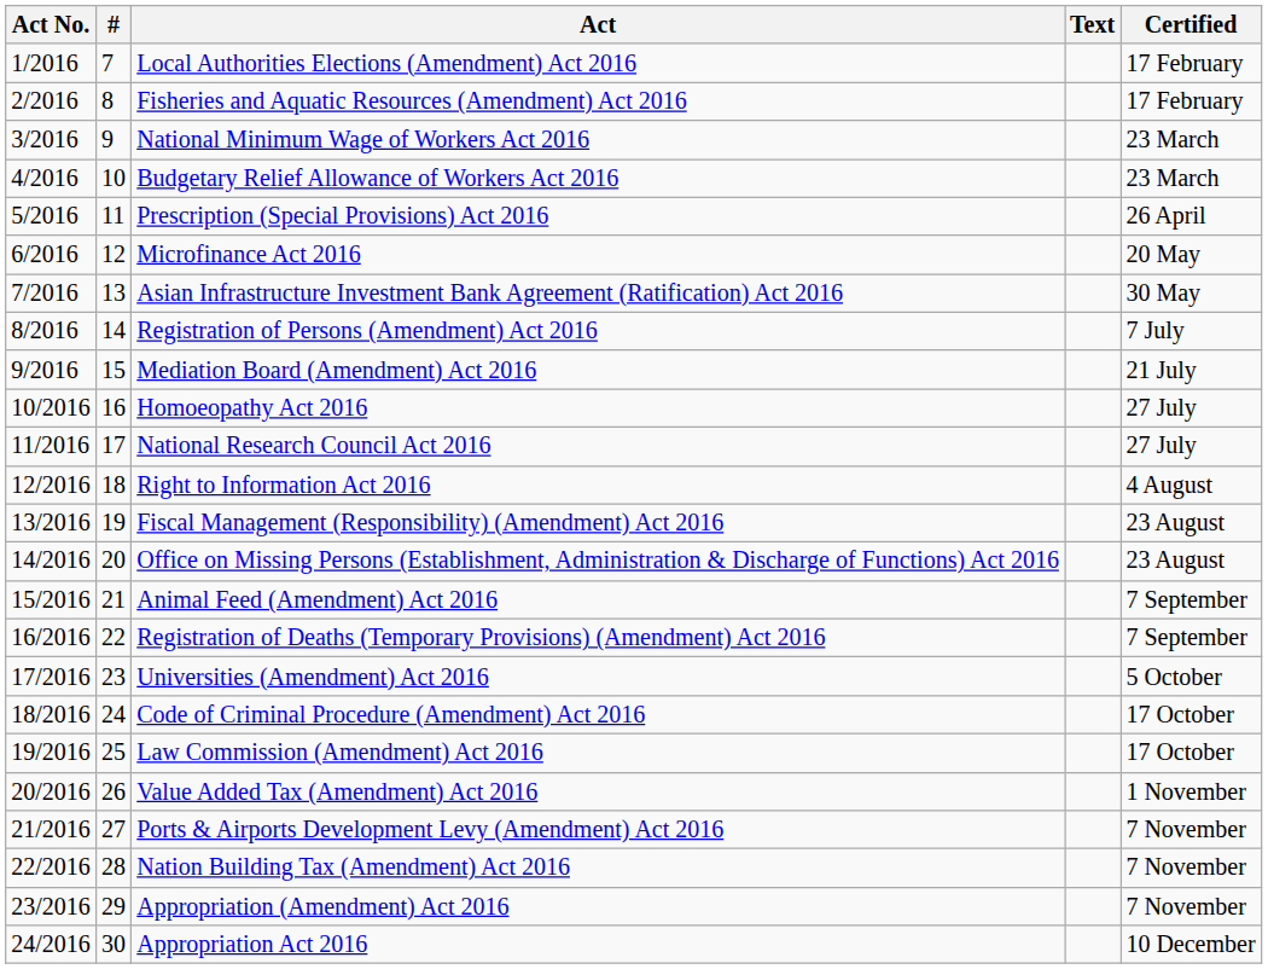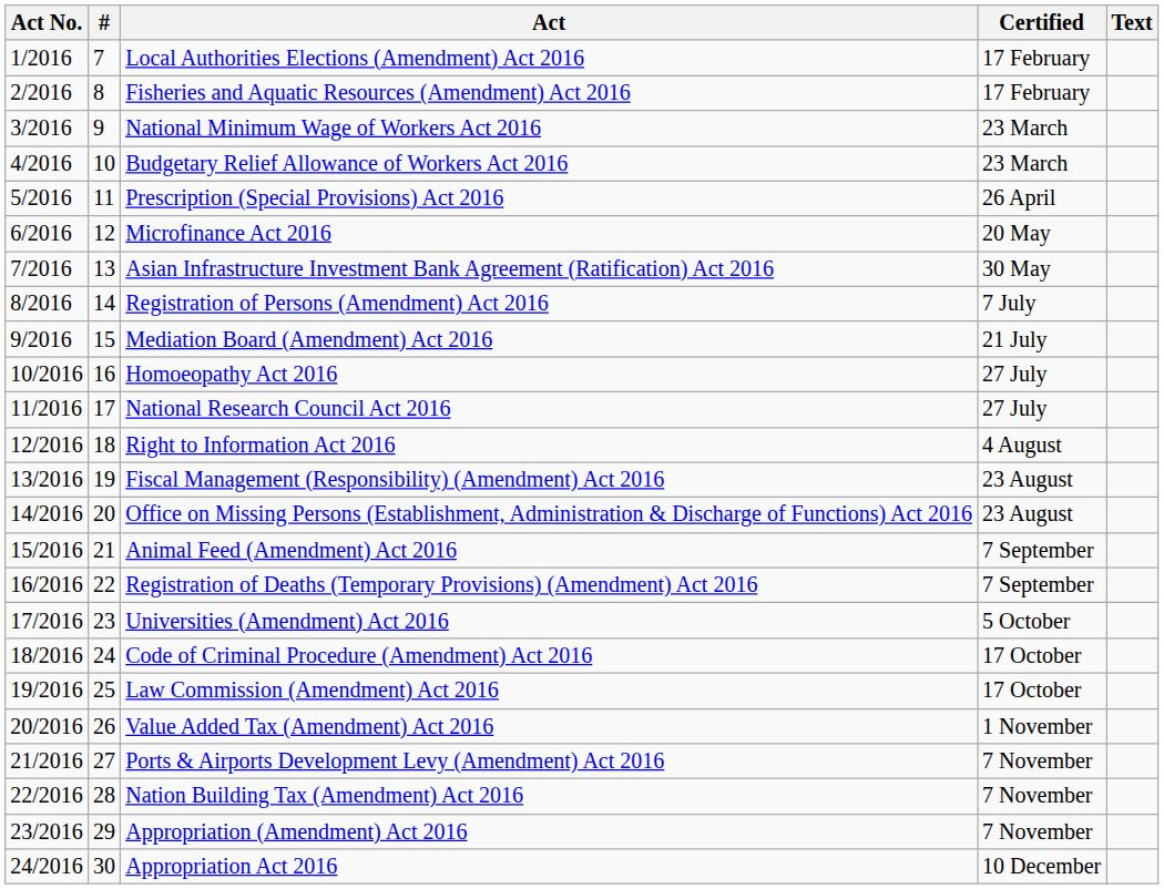columns swapped: Certified <-> Text
